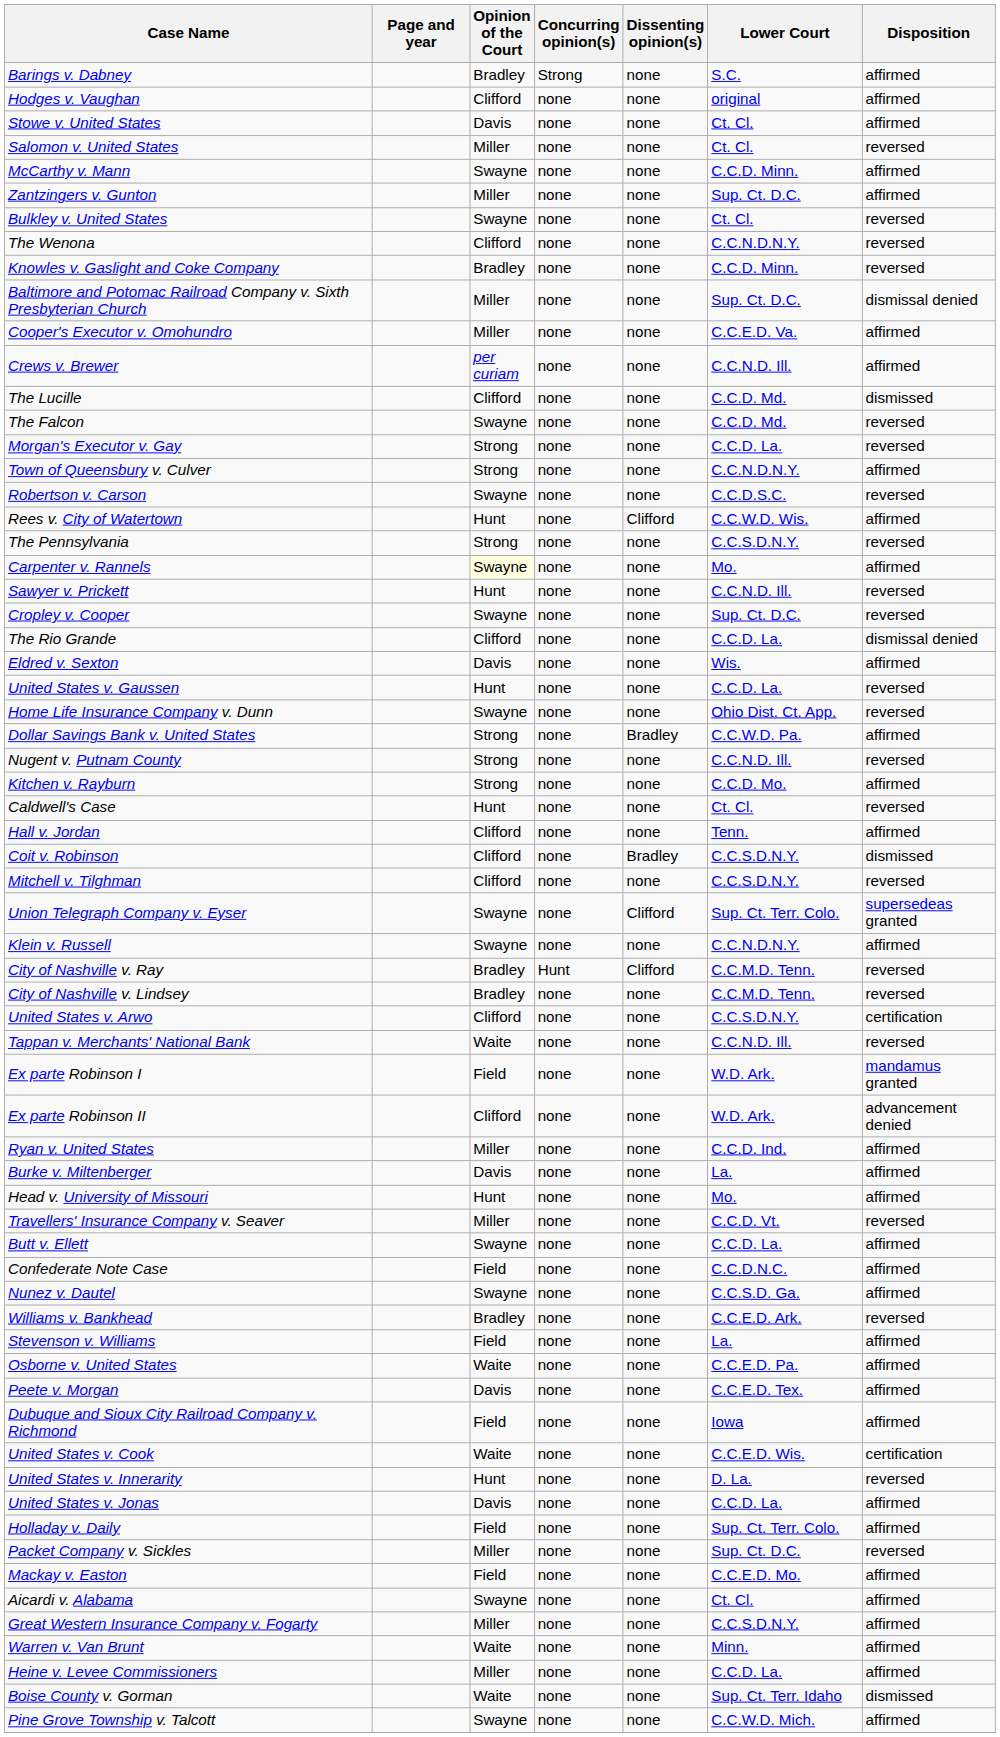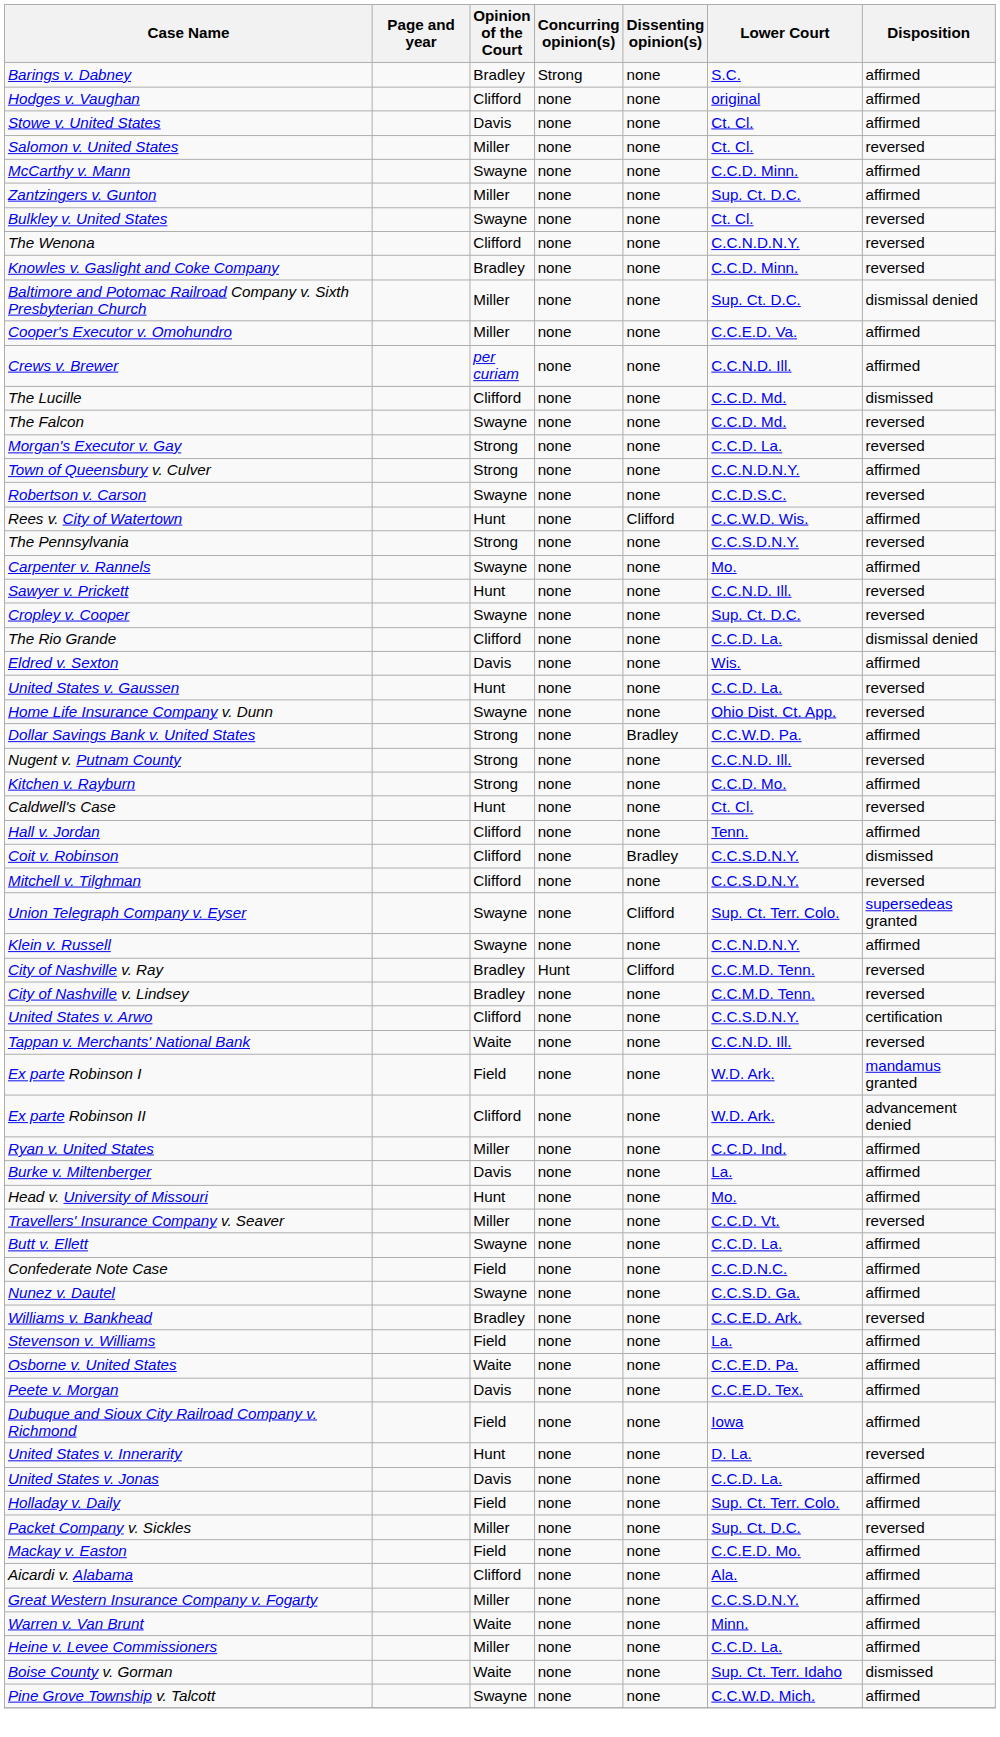Carpenter v. Rannels | Opinion of the Court: lightyellow background -> no background
- row: United States v. Cook | Waite | none | none | C.C.E.D. Wis. | certification
Aicardi v. Alabama | Opinion of the Court: Swayne -> Clifford
Aicardi v. Alabama | Lower Court: Ct. Cl. -> Ala.
